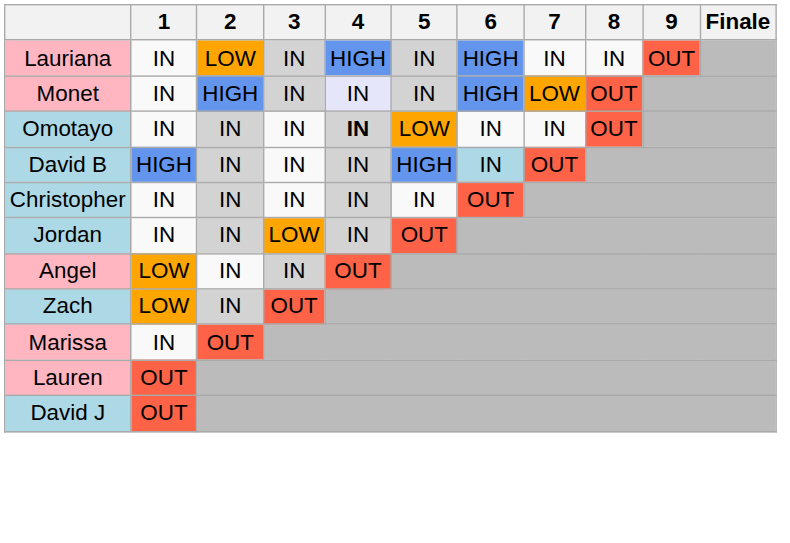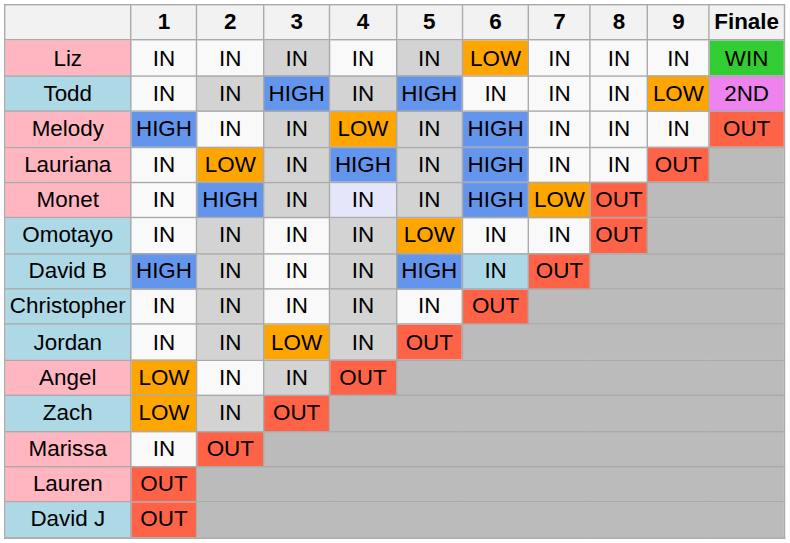+ row: Liz | IN | IN | IN | IN | IN | LOW | IN | IN | IN | WIN
+ row: Todd | IN | IN | HIGH | IN | HIGH | IN | IN | IN | LOW | 2ND
+ row: Melody | HIGH | IN | IN | LOW | IN | HIGH | IN | IN | IN | OUT
Omotayo | 4: bold -> normal
